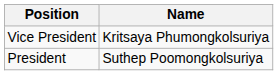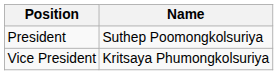rows swapped: President <-> Vice President
